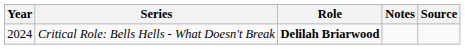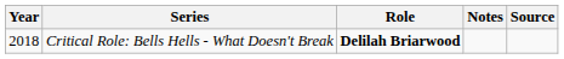Critical Role: Bells Hells - What Doesn't Break | Year: 2024 -> 2018
